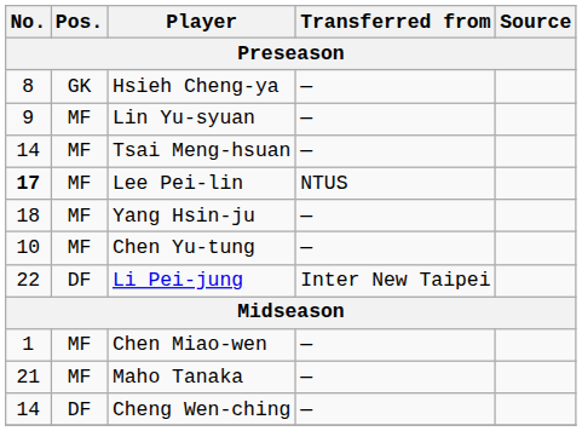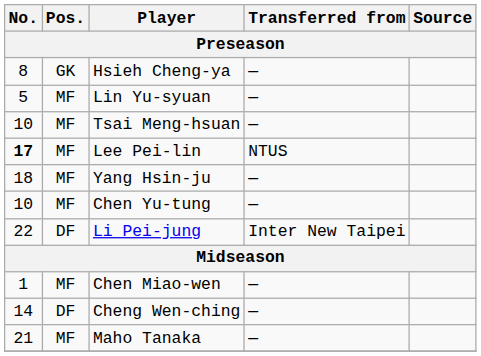Lin Yu-syuan | No.: 9 -> 5
Tsai Meng-hsuan | No.: 14 -> 10
rows swapped: Cheng Wen-ching <-> Maho Tanaka
